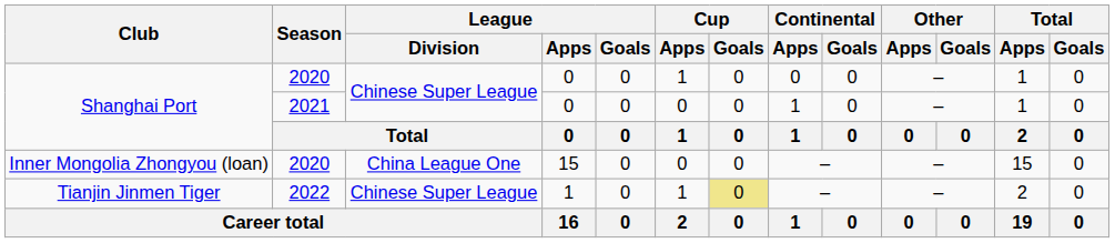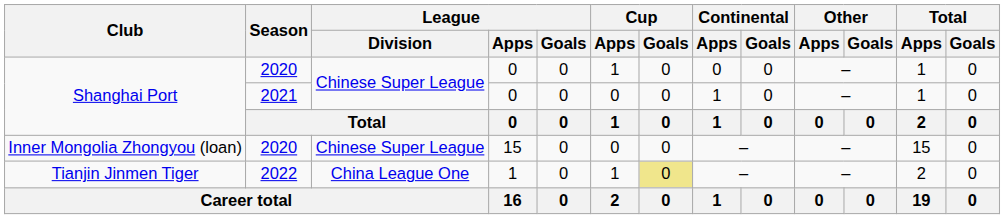Inner Mongolia Zhongyou (loan) | League / Division: China League One -> Chinese Super League
Tianjin Jinmen Tiger | League / Division: Chinese Super League -> China League One
